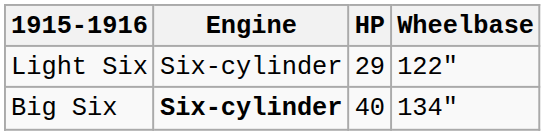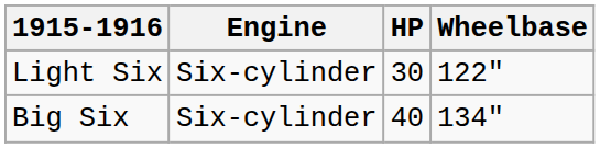Light Six | HP: 29 -> 30
Big Six | Engine: bold -> normal
